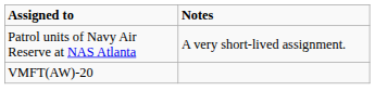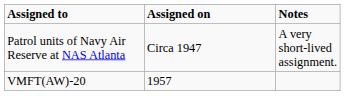+ column: Assigned on | Circa 1947 | 1957
